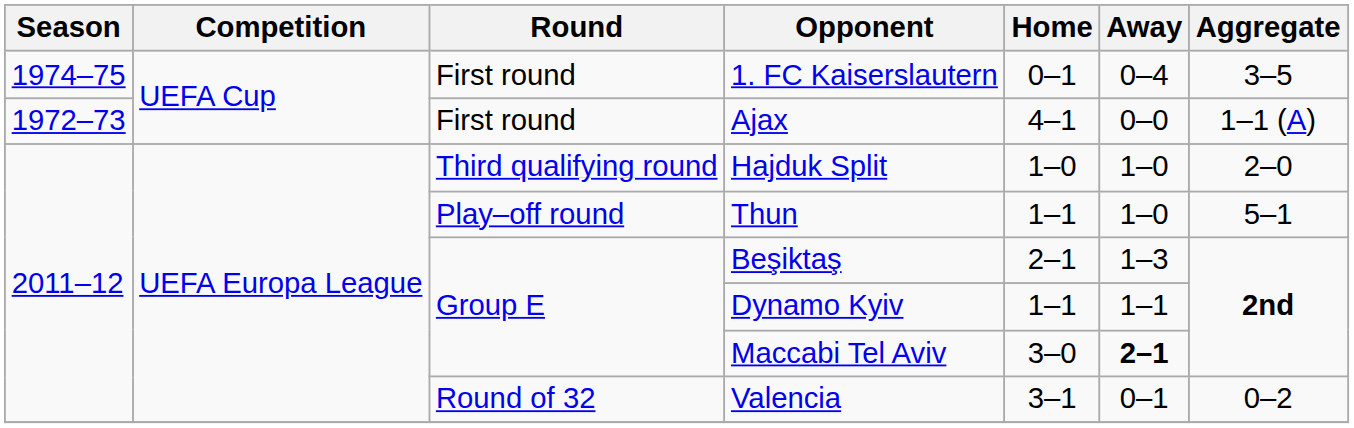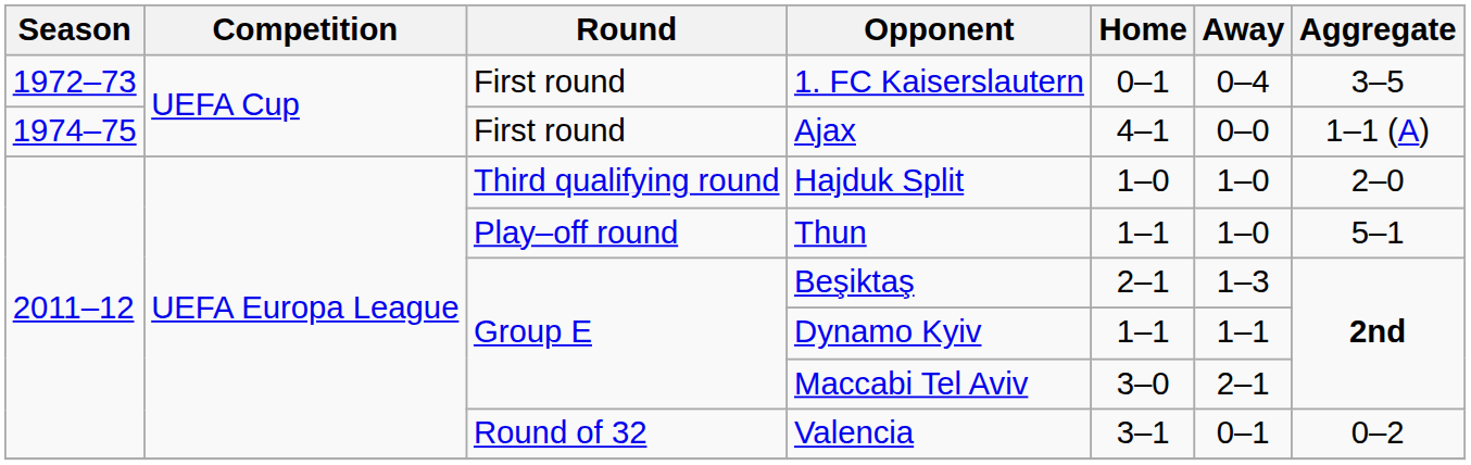1. FC Kaiserslautern | Season: 1974–75 -> 1972–73
Ajax | Season: 1972–73 -> 1974–75
Maccabi Tel Aviv | Away: bold -> normal
